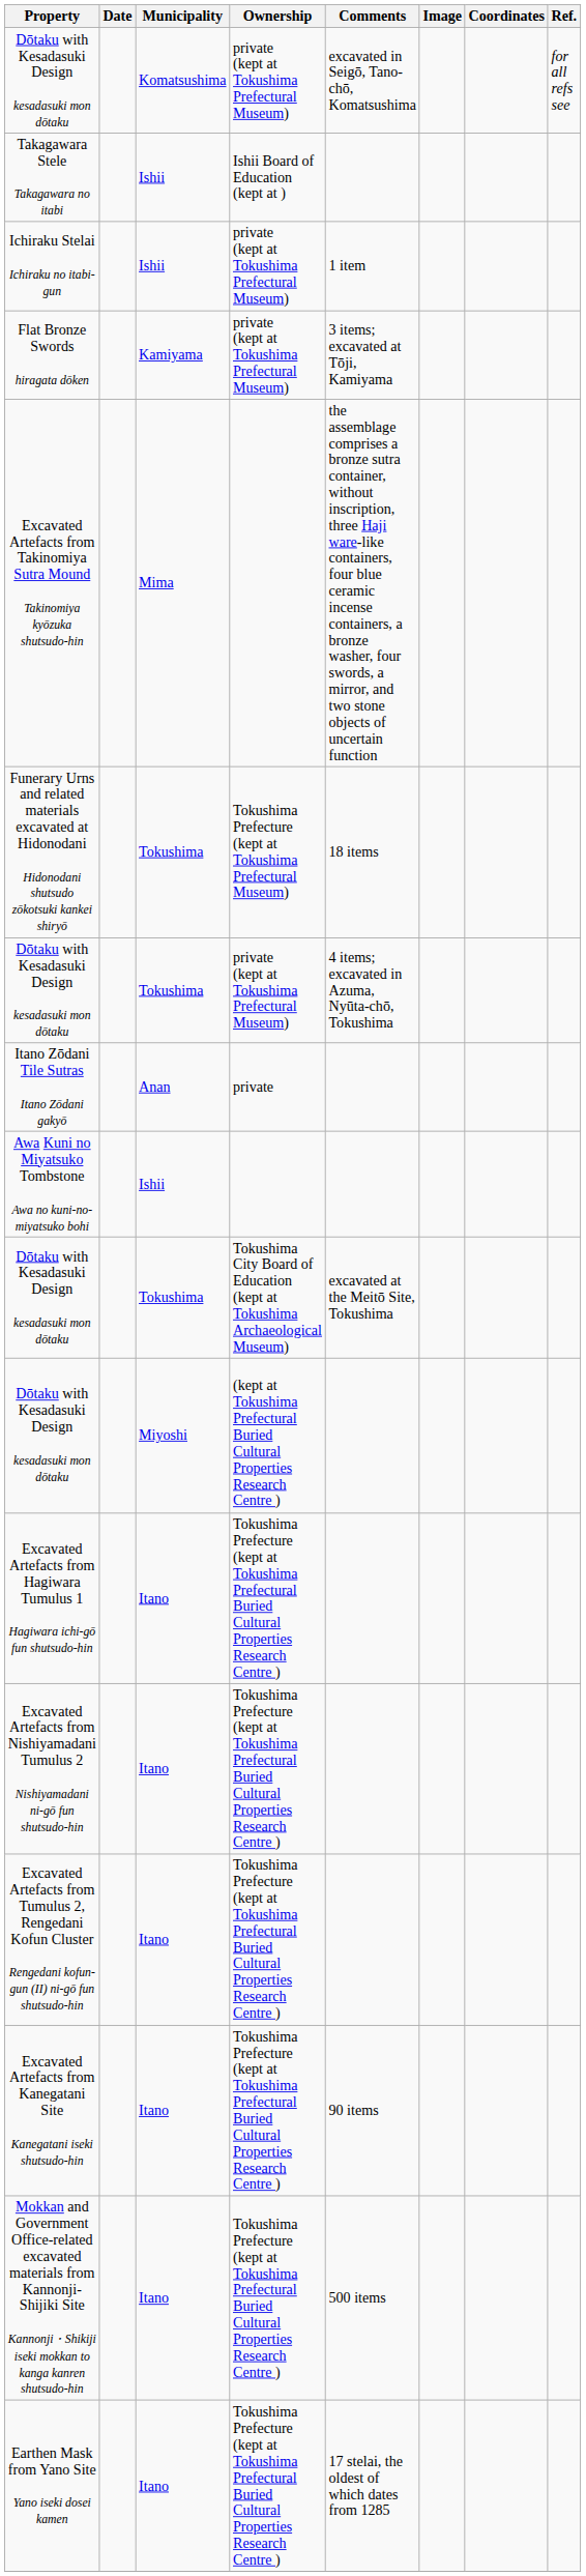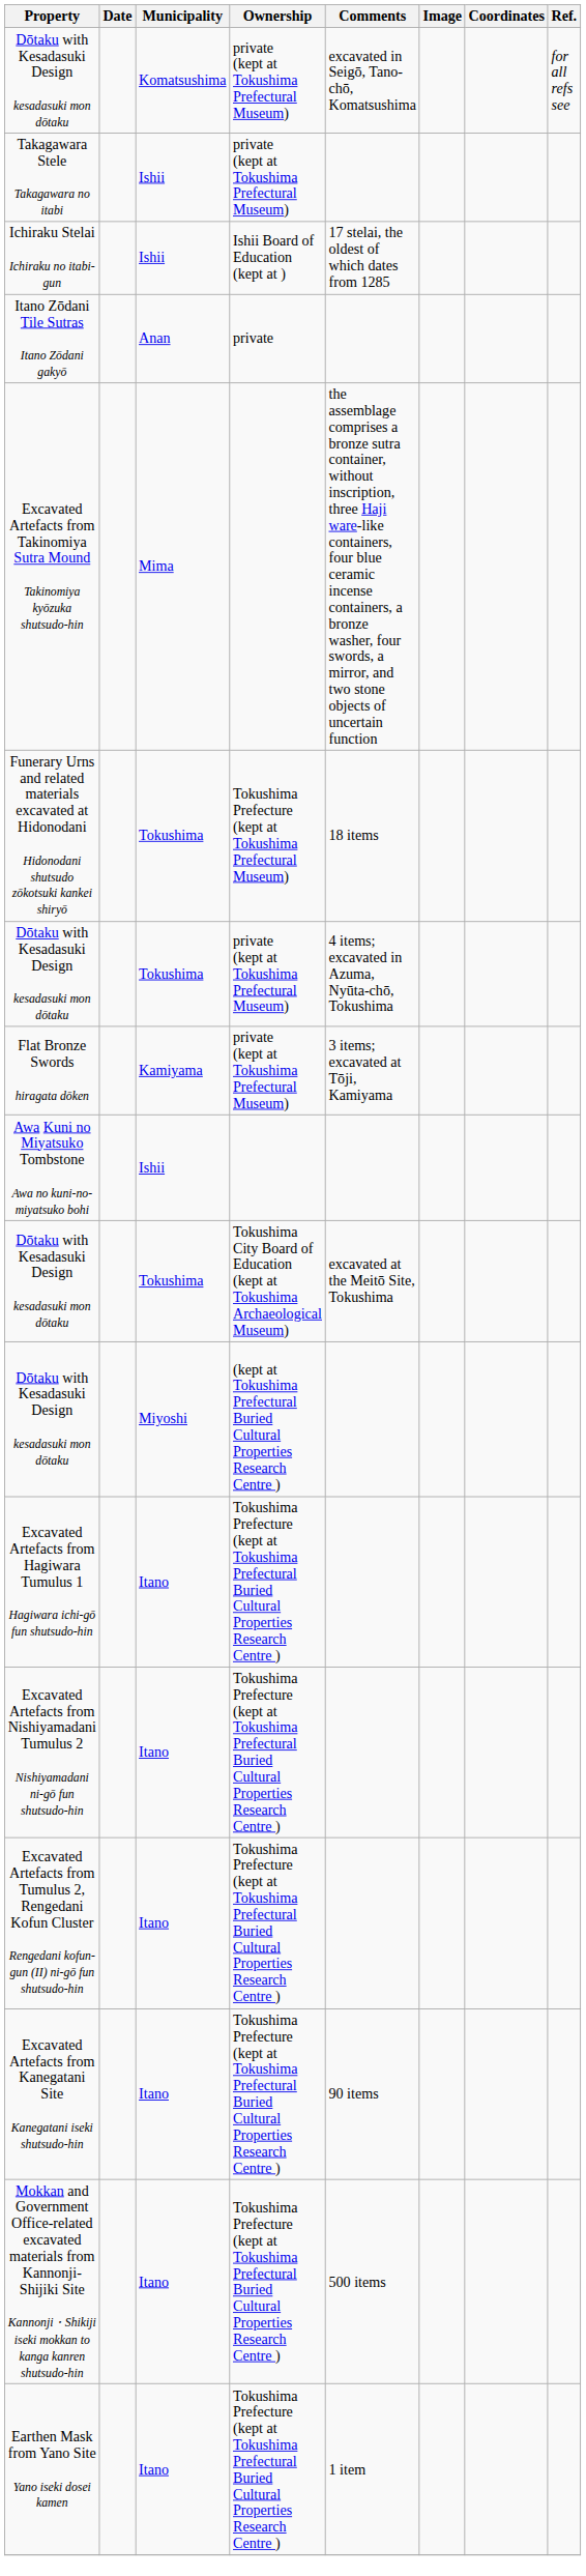Takagawara Stele Takagawara no itabi | Ownership: Ishii Board of Education (kept at ) -> private (kept at Tokushima Prefectural Museum)
Ichiraku Stelai Ichiraku no itabi-gun | Ownership: private (kept at Tokushima Prefectural Museum) -> Ishii Board of Education (kept at )
Ichiraku Stelai Ichiraku no itabi-gun | Comments: 1 item -> 17 stelai, the oldest of which dates from 1285
rows swapped: Itano Zōdani Tile Sutras Itano Zōdani gakyō <-> Flat Bronze Swords hiragata dōken
Earthen Mask from Yano Site Yano iseki dosei kamen | Comments: 17 stelai, the oldest of which dates from 1285 -> 1 item
